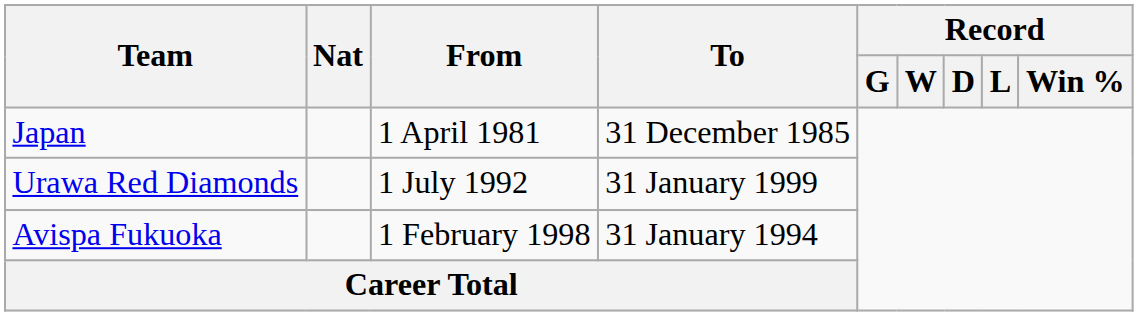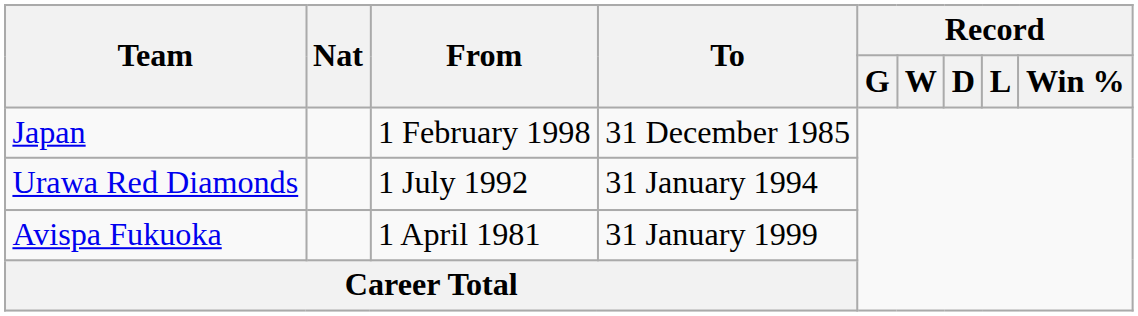Japan | From: 1 April 1981 -> 1 February 1998
Urawa Red Diamonds | To: 31 January 1999 -> 31 January 1994
Avispa Fukuoka | From: 1 February 1998 -> 1 April 1981
Avispa Fukuoka | To: 31 January 1994 -> 31 January 1999
